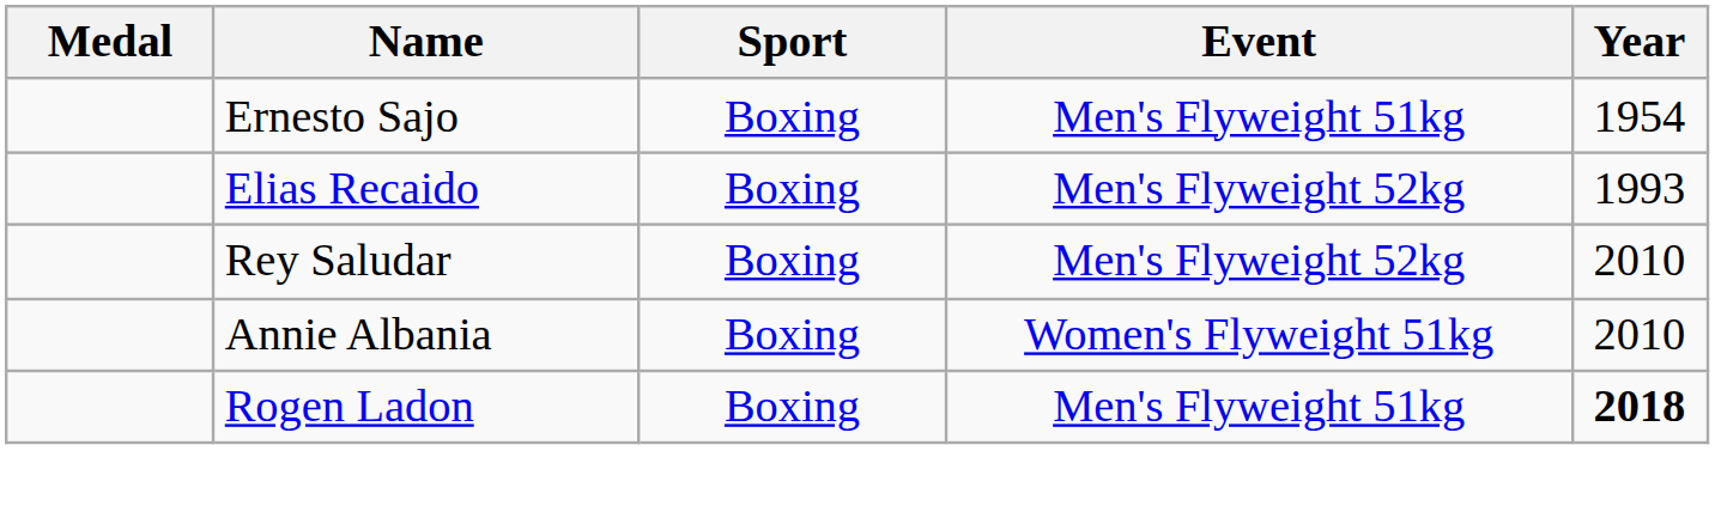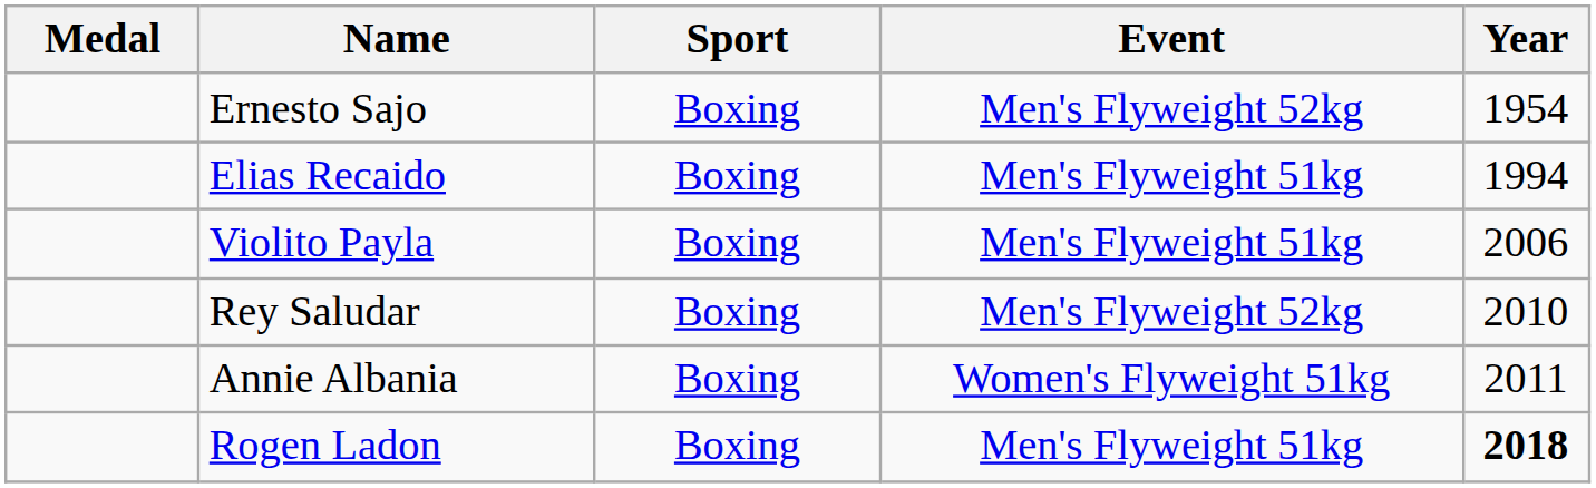Ernesto Sajo | Event: Men's Flyweight 51kg -> Men's Flyweight 52kg
Elias Recaido | Event: Men's Flyweight 52kg -> Men's Flyweight 51kg
Elias Recaido | Year: 1993 -> 1994
+ row: Violito Payla | Boxing | Men's Flyweight 51kg | 2006
Annie Albania | Year: 2010 -> 2011
